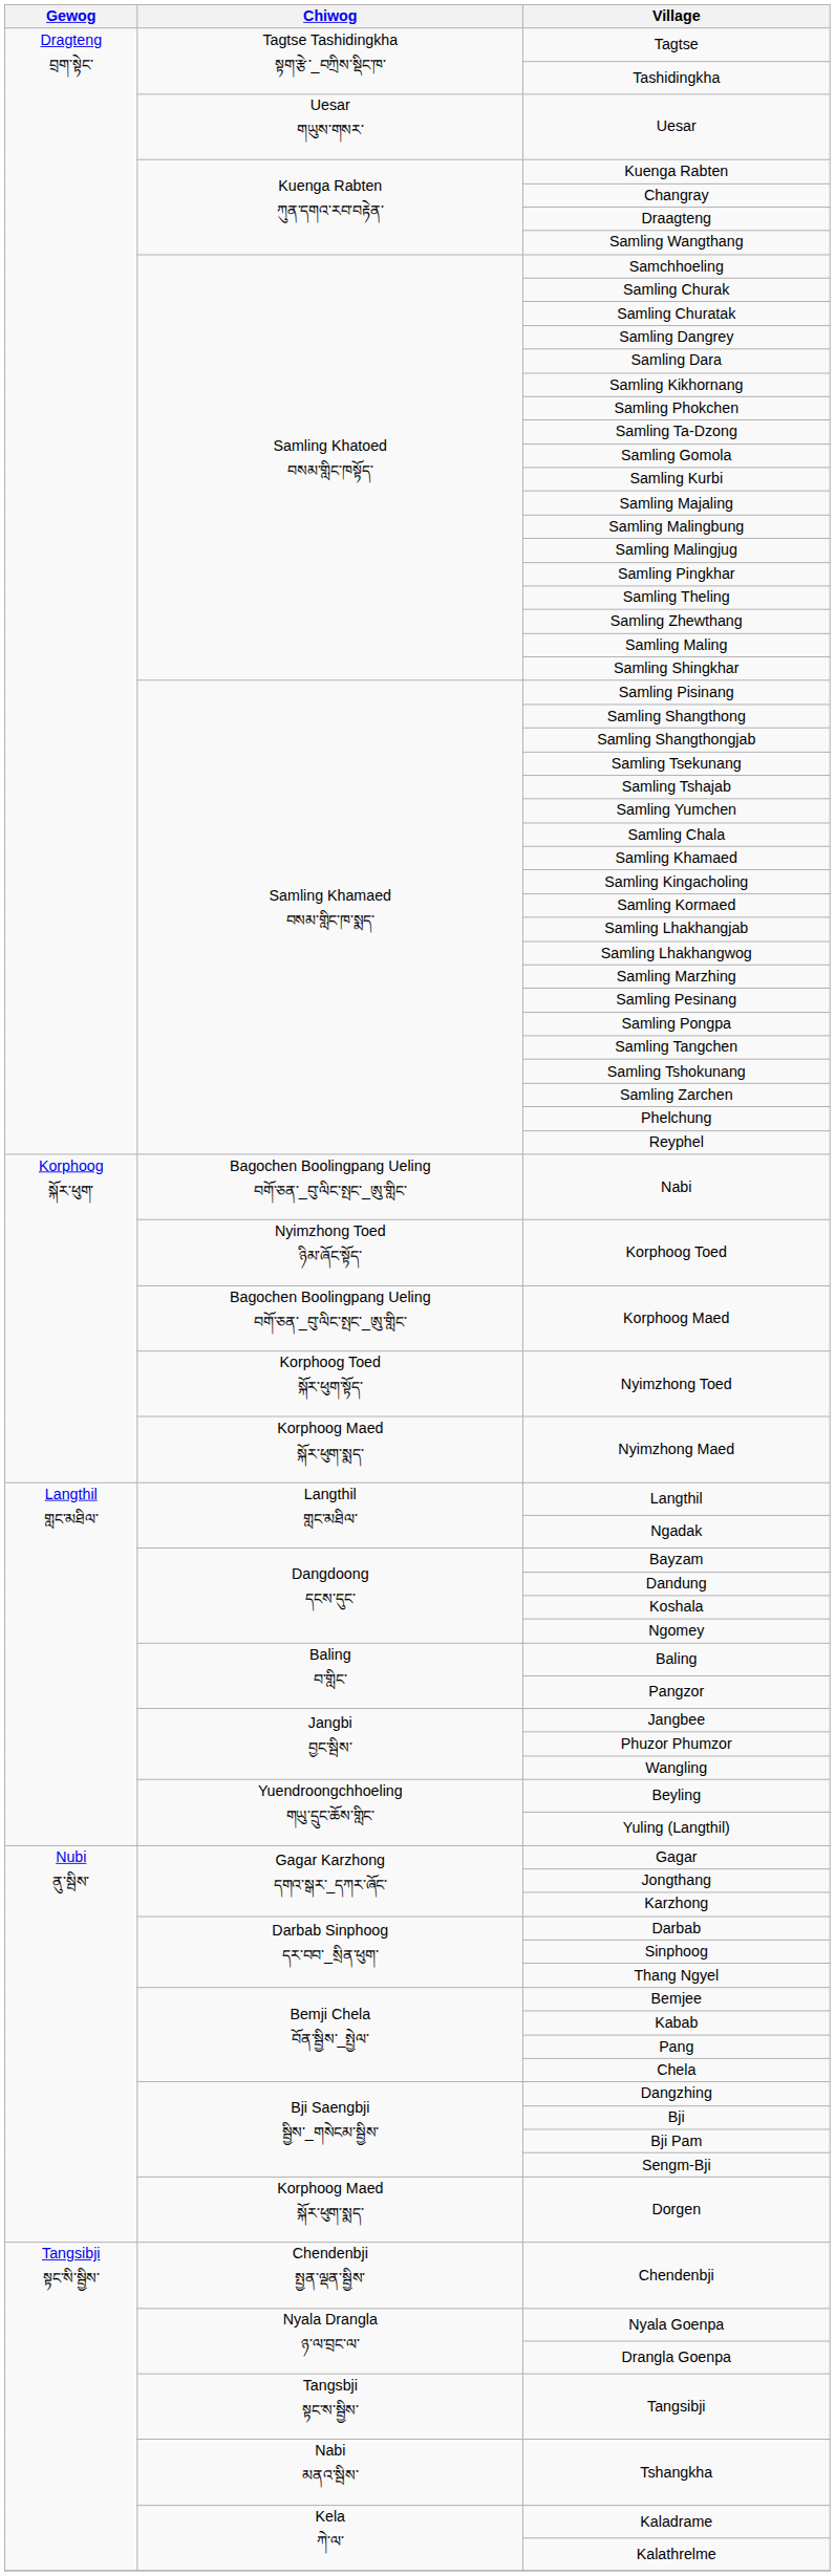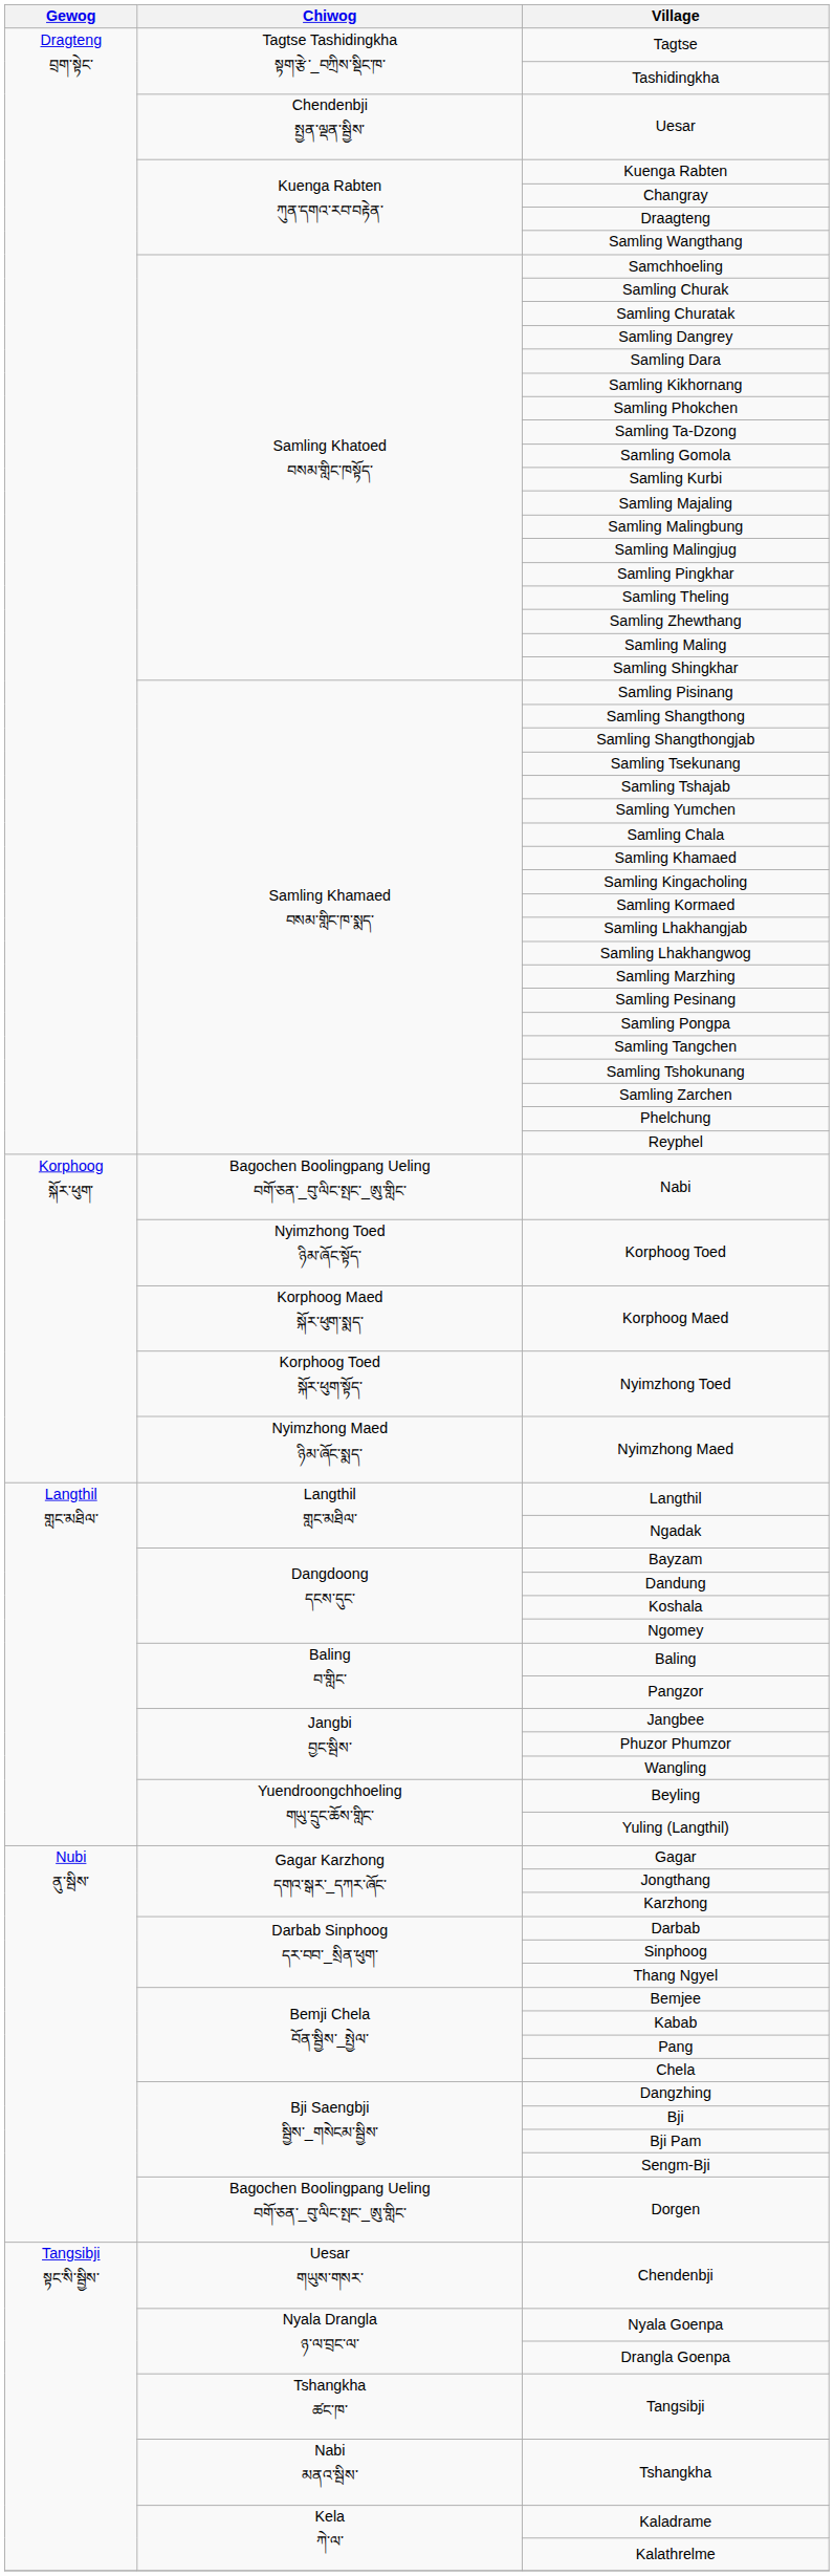Uesar | Chiwog: Uesar གཡུས་གསར་ -> Chendenbji སྤྱན་ལྡན་སྦྱིས་
Korphoog Maed | Chiwog: Bagochen Boolingpang Ueling བགོ་ཅན་_བུ་ལིང་སྤང་_ཨུ་གླིང་ -> Korphoog Maed སྐོར་ཕུག་སྨད་
Nyimzhong Maed | Chiwog: Korphoog Maed སྐོར་ཕུག་སྨད་ -> Nyimzhong Maed ཉིམ་ཞོང་སྨད་
Dorgen | Chiwog: Korphoog Maed སྐོར་ཕུག་སྨད་ -> Bagochen Boolingpang Ueling བགོ་ཅན་_བུ་ལིང་སྤང་_ཨུ་གླིང་
Chendenbji | Chiwog: Chendenbji སྤྱན་ལྡན་སྦྱིས་ -> Uesar གཡུས་གསར་
Tangsibji | Chiwog: Tangsbji སྟང་ས་སྦྱིས་ -> Tshangkha ཚང་ཁ་
